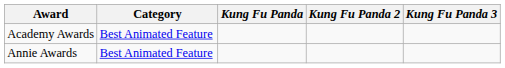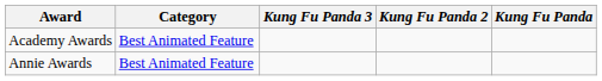columns swapped: Kung Fu Panda <-> Kung Fu Panda 3
